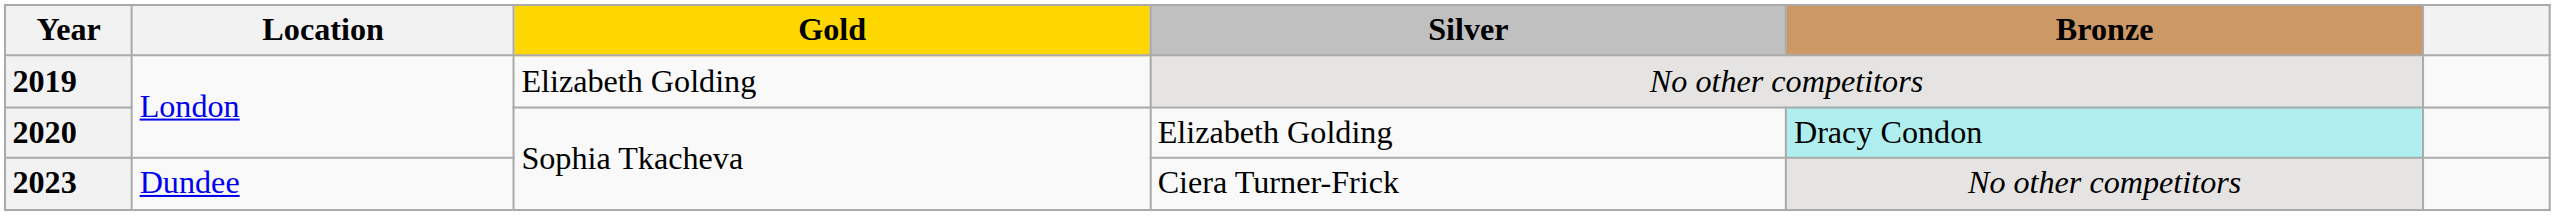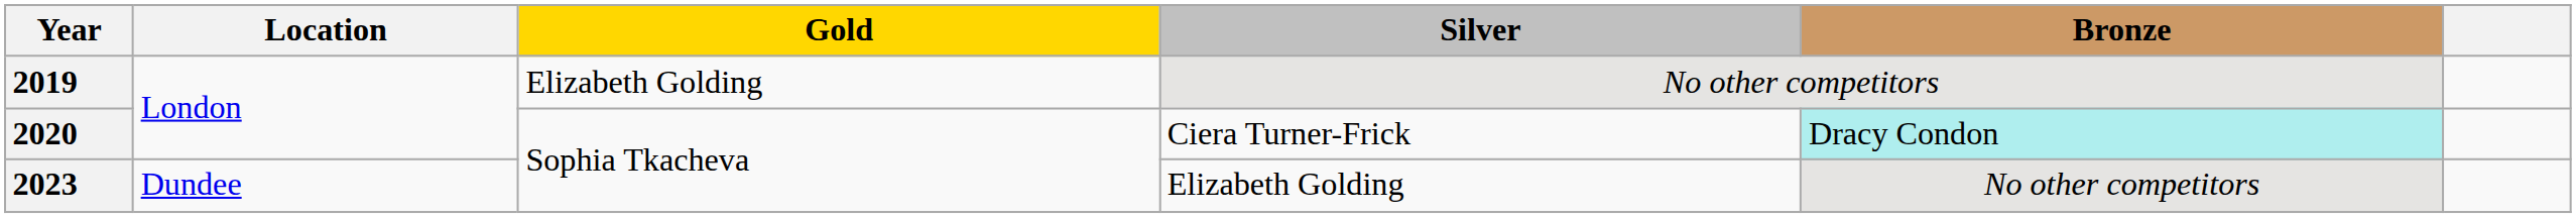2020 | Silver: Elizabeth Golding -> Ciera Turner-Frick
2023 | Silver: Ciera Turner-Frick -> Elizabeth Golding
